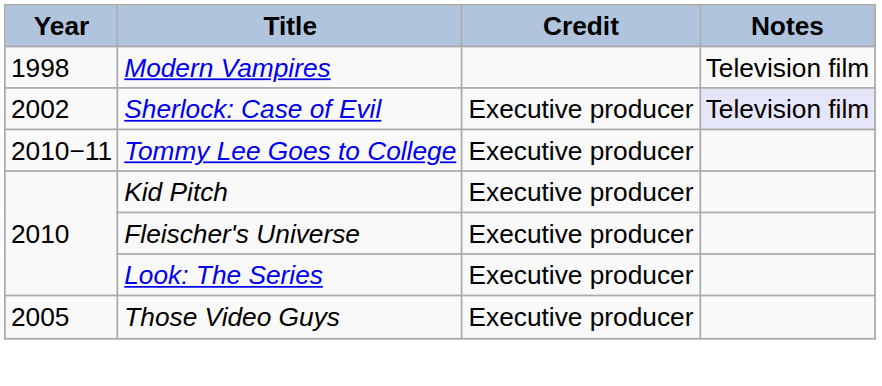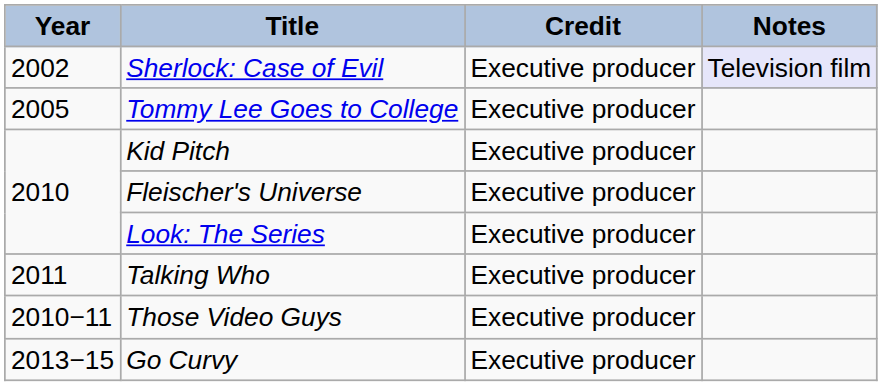- row: 1998 | Modern Vampires | Television film
Tommy Lee Goes to College | Year: 2010−11 -> 2005
+ row: 2011 | Talking Who | Executive producer
Those Video Guys | Year: 2005 -> 2010−11
+ row: 2013−15 | Go Curvy | Executive producer
